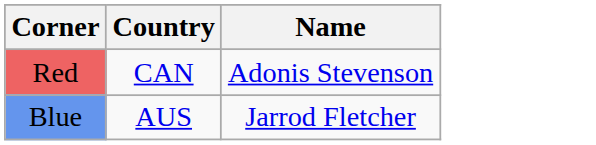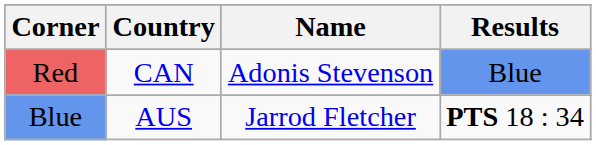+ column: Results | Blue | PTS 18 : 34
